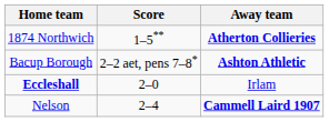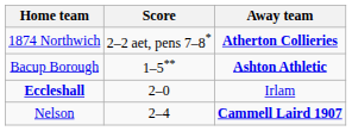1874 Northwich | Score: 1–5** -> 2–2 aet, pens 7–8*
Bacup Borough | Score: 2–2 aet, pens 7–8* -> 1–5**
